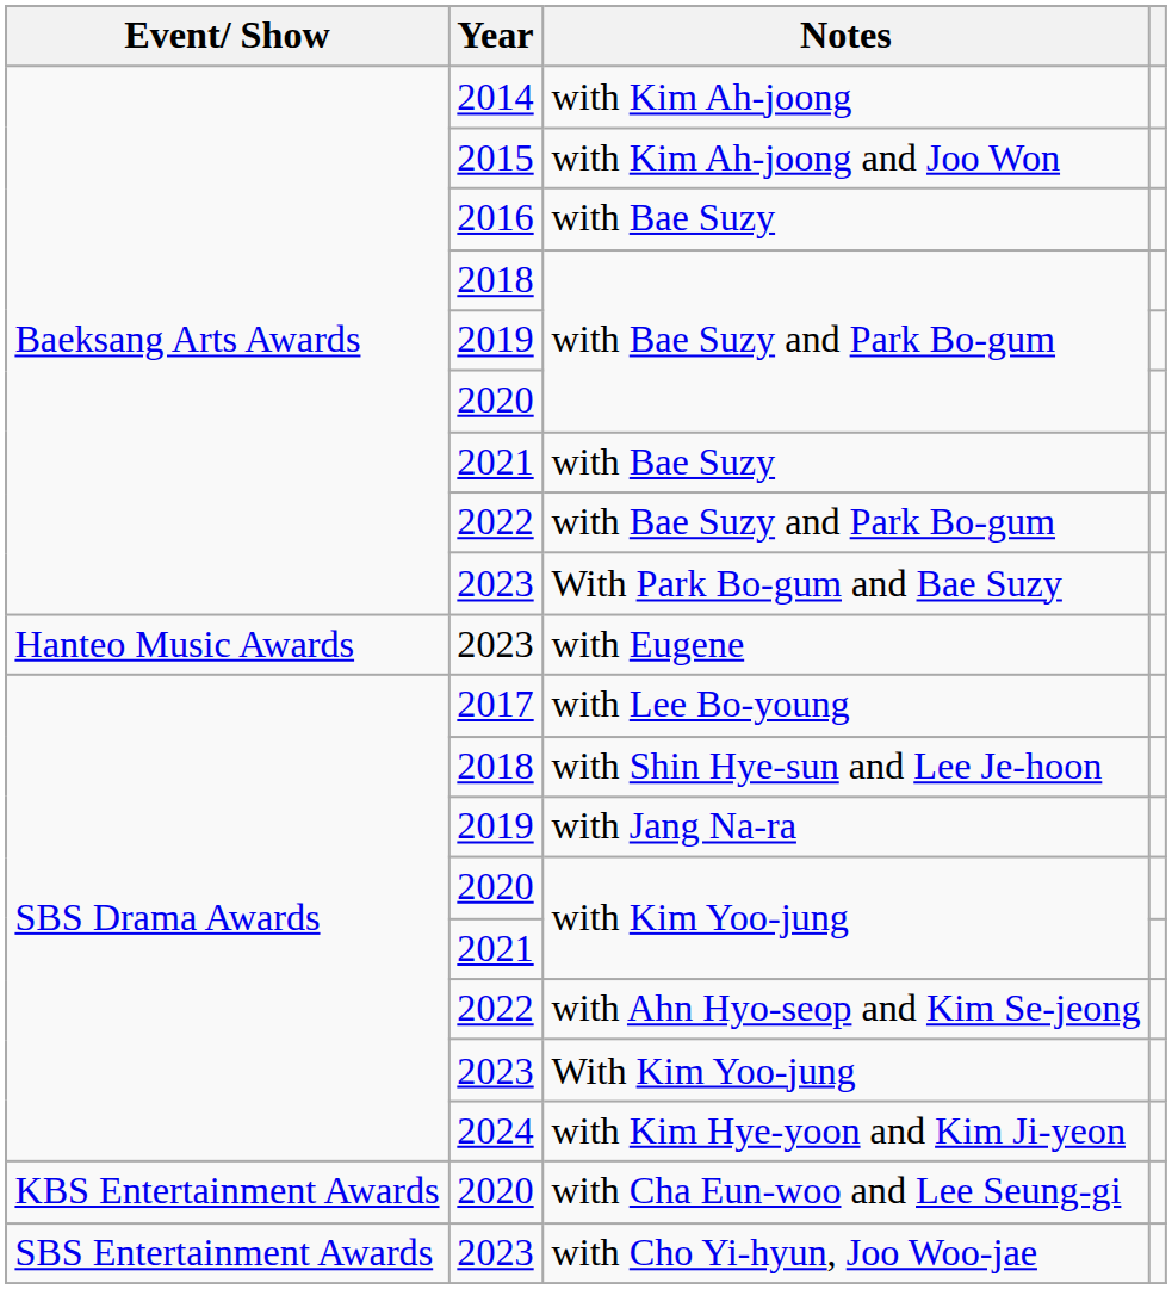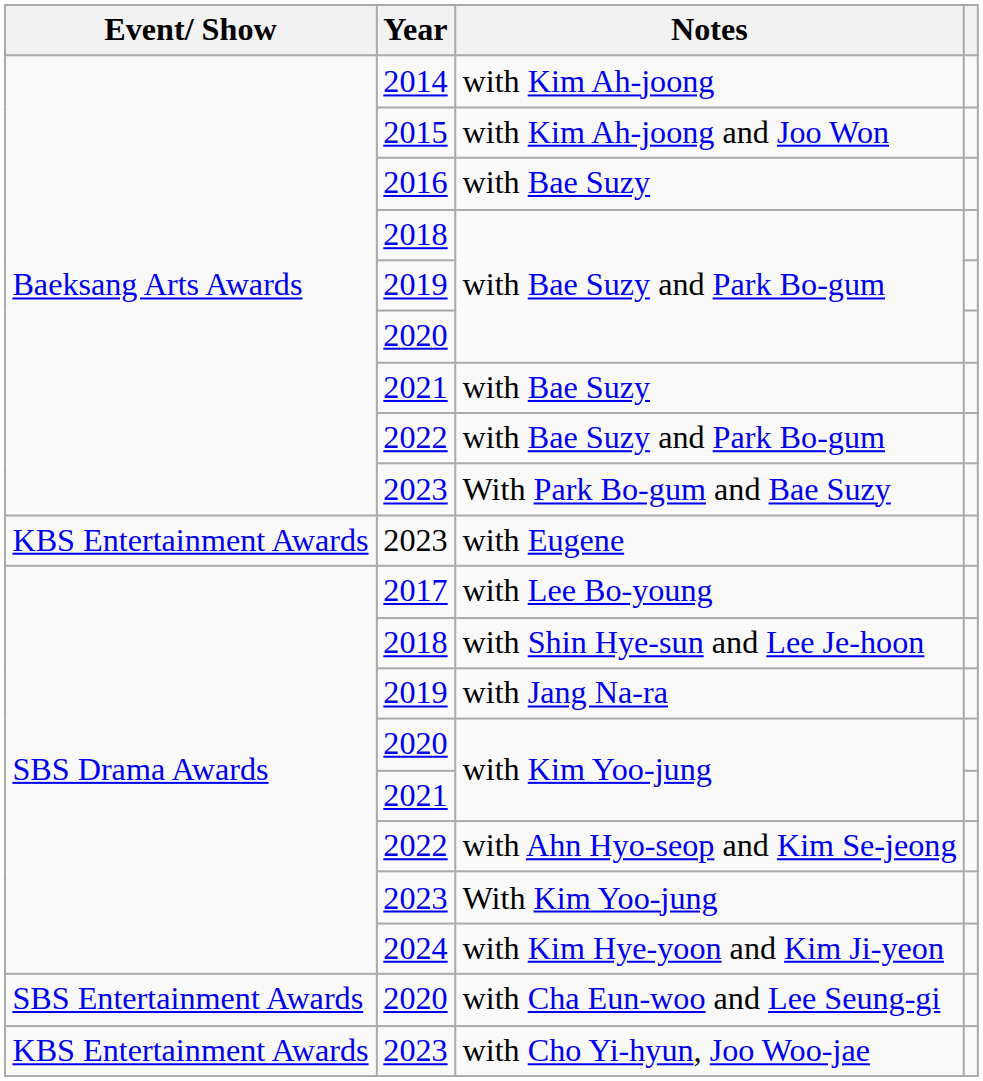with Eugene | Event/ Show: Hanteo Music Awards -> KBS Entertainment Awards
with Cha Eun-woo and Lee Seung-gi | Event/ Show: KBS Entertainment Awards -> SBS Entertainment Awards
with Cho Yi-hyun, Joo Woo-jae | Event/ Show: SBS Entertainment Awards -> KBS Entertainment Awards
